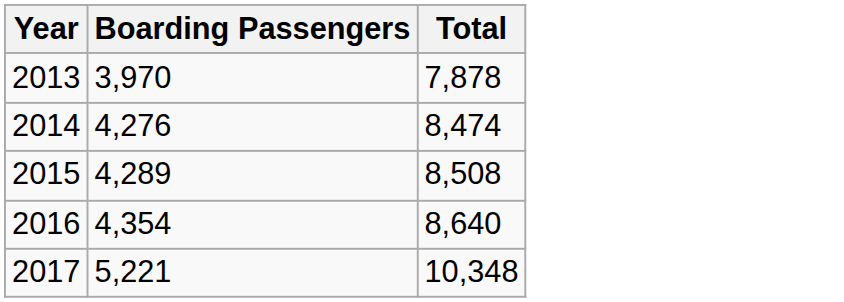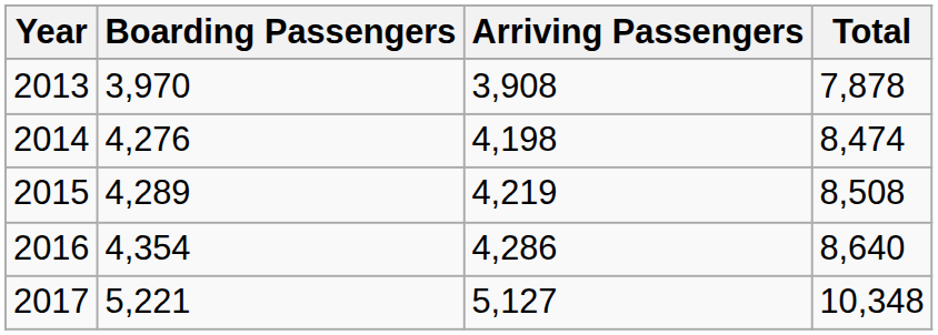+ column: Arriving Passengers | 3,908 | 4,198 | 4,219 | 4,286 | 5,127
